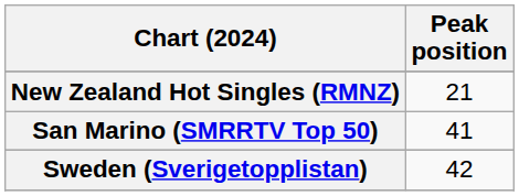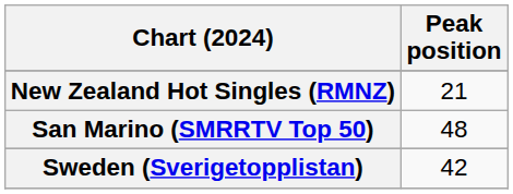San Marino (SMRRTV Top 50) | Peak position: 41 -> 48
